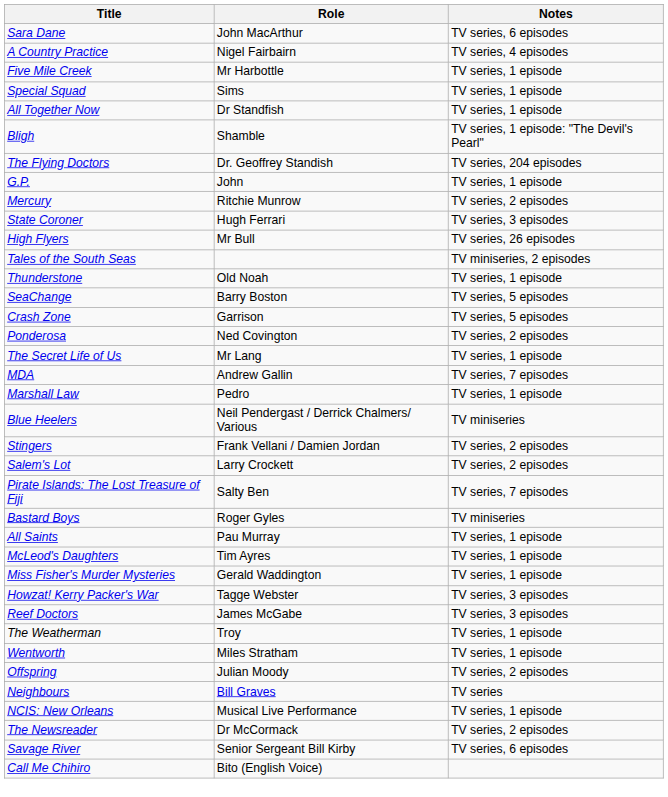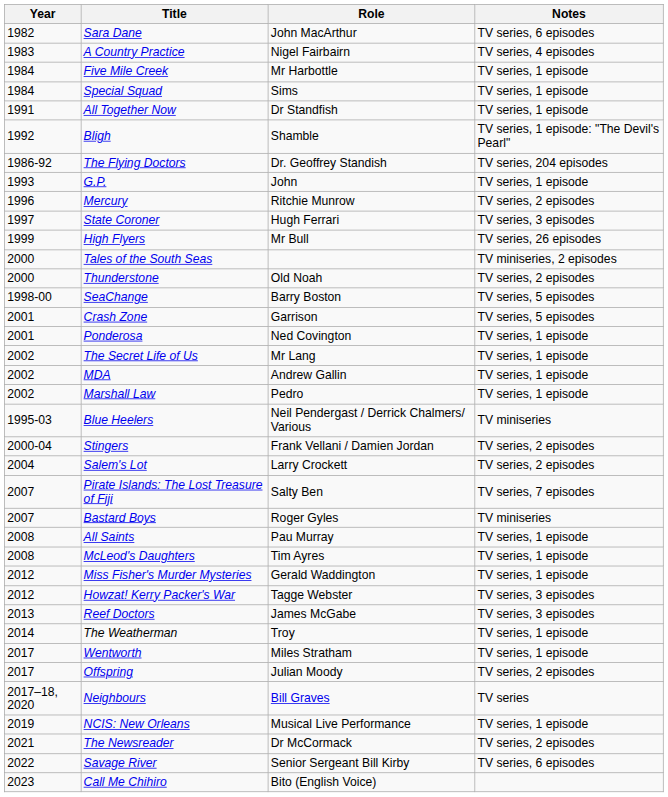+ column: Year | 1982 | 1983 | 1984 | 1984 | 1991 | 1992 | 1986-92 | 1993 | 1996 | 1997 | 1999 | 2000 | 2000 | 1998-00 | 2001 | 2001 | 2002 | 2002 | 2002 | 1995-03 | 2000-04 | 2004 | 2007 | 2007 | 2008 | 2008 | 2012 | 2012 | 2013 | 2014 | 2017 | 2017 | 2017–18, 2020 | 2019 | 2021 | 2022 | 2023
Thunderstone | Notes: TV series, 1 episode -> TV series, 2 episodes
Ponderosa | Notes: TV series, 2 episodes -> TV series, 1 episode
MDA | Notes: TV series, 7 episodes -> TV series, 1 episode
